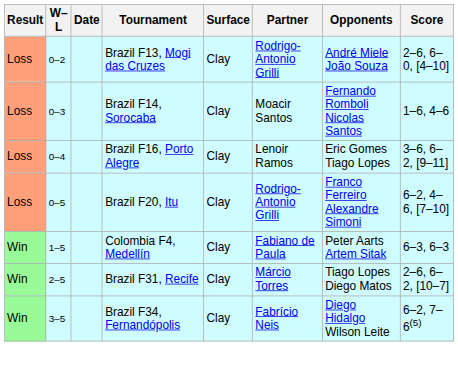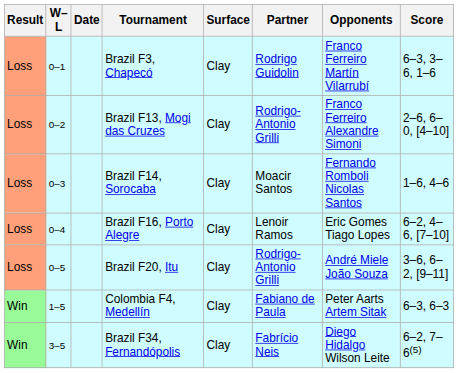+ row: Loss | 0–1 | Brazil F3, Chapecó | Clay | Rodrigo Guidolin | Franco Ferreiro Martín Vilarrubí | 6–3, 3–6, 1–6
Brazil F13, Mogi das Cruzes | Opponents: André Miele João Souza -> Franco Ferreiro Alexandre Simoni
Brazil F16, Porto Alegre | Score: 3–6, 6–2, [9–11] -> 6–2, 4–6, [7–10]
Brazil F20, Itu | Opponents: Franco Ferreiro Alexandre Simoni -> André Miele João Souza
Brazil F20, Itu | Score: 6–2, 4–6, [7–10] -> 3–6, 6–2, [9–11]
- row: Win | 2–5 | Brazil F31, Recife | Clay | Márcio Torres | Tiago Lopes Diego Matos | 2–6, 6–2, [10–7]
